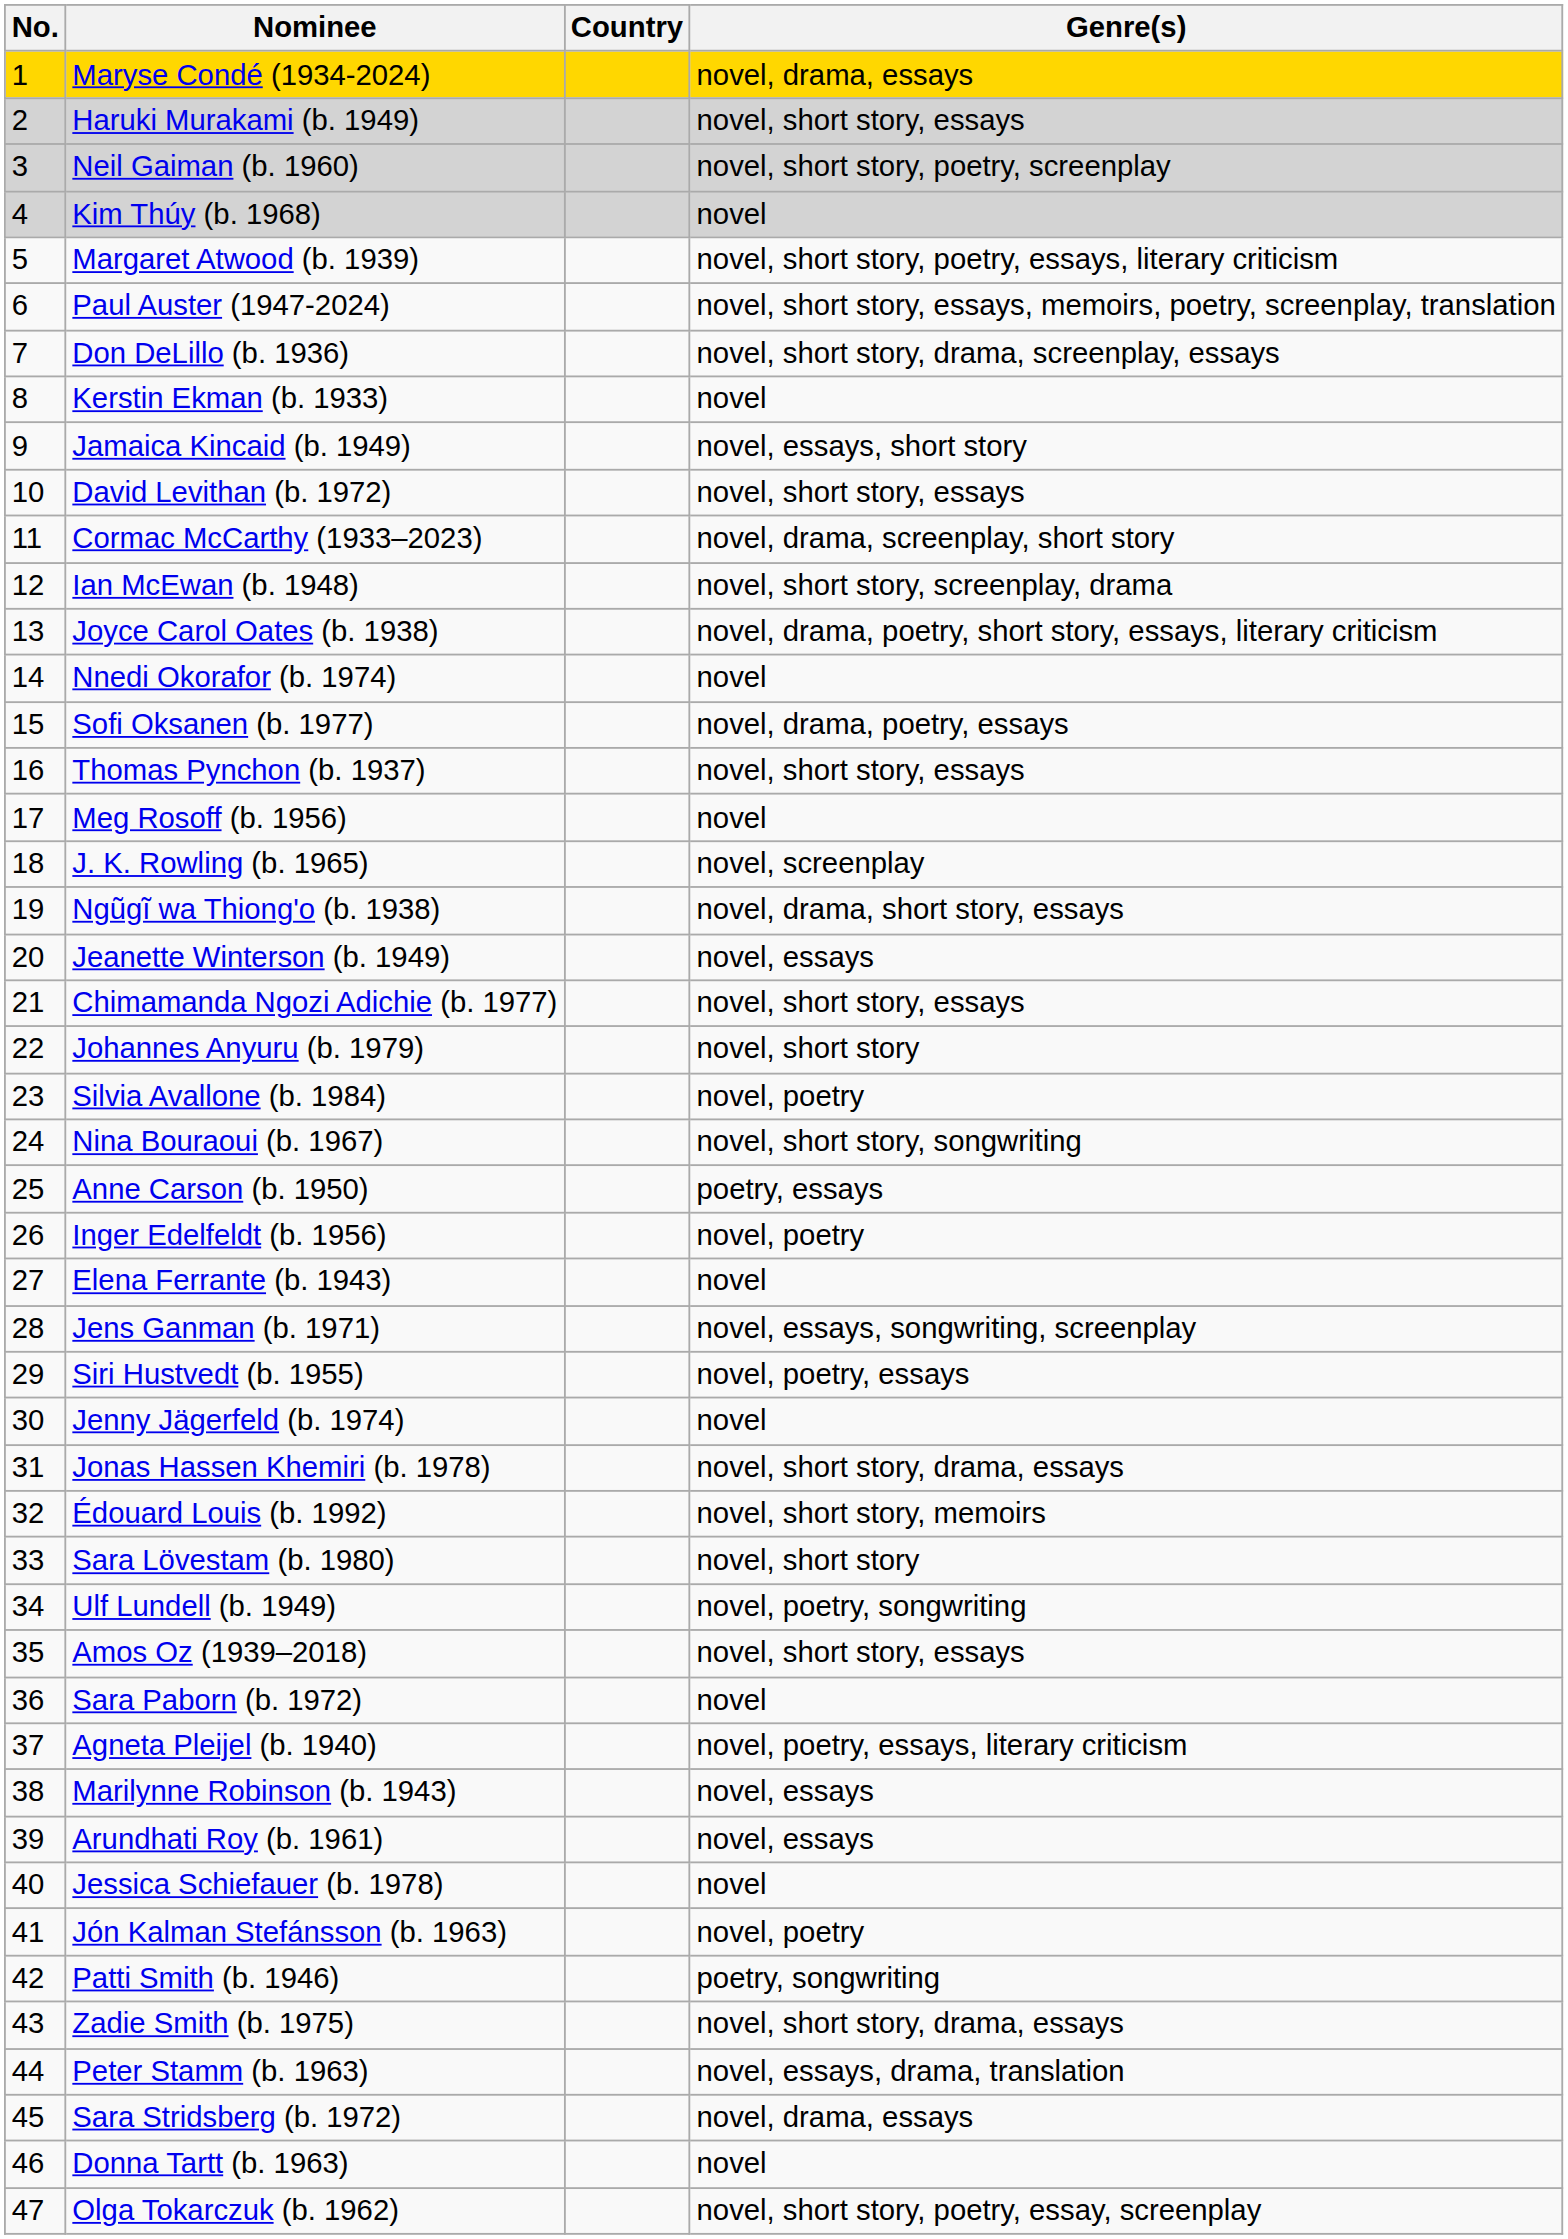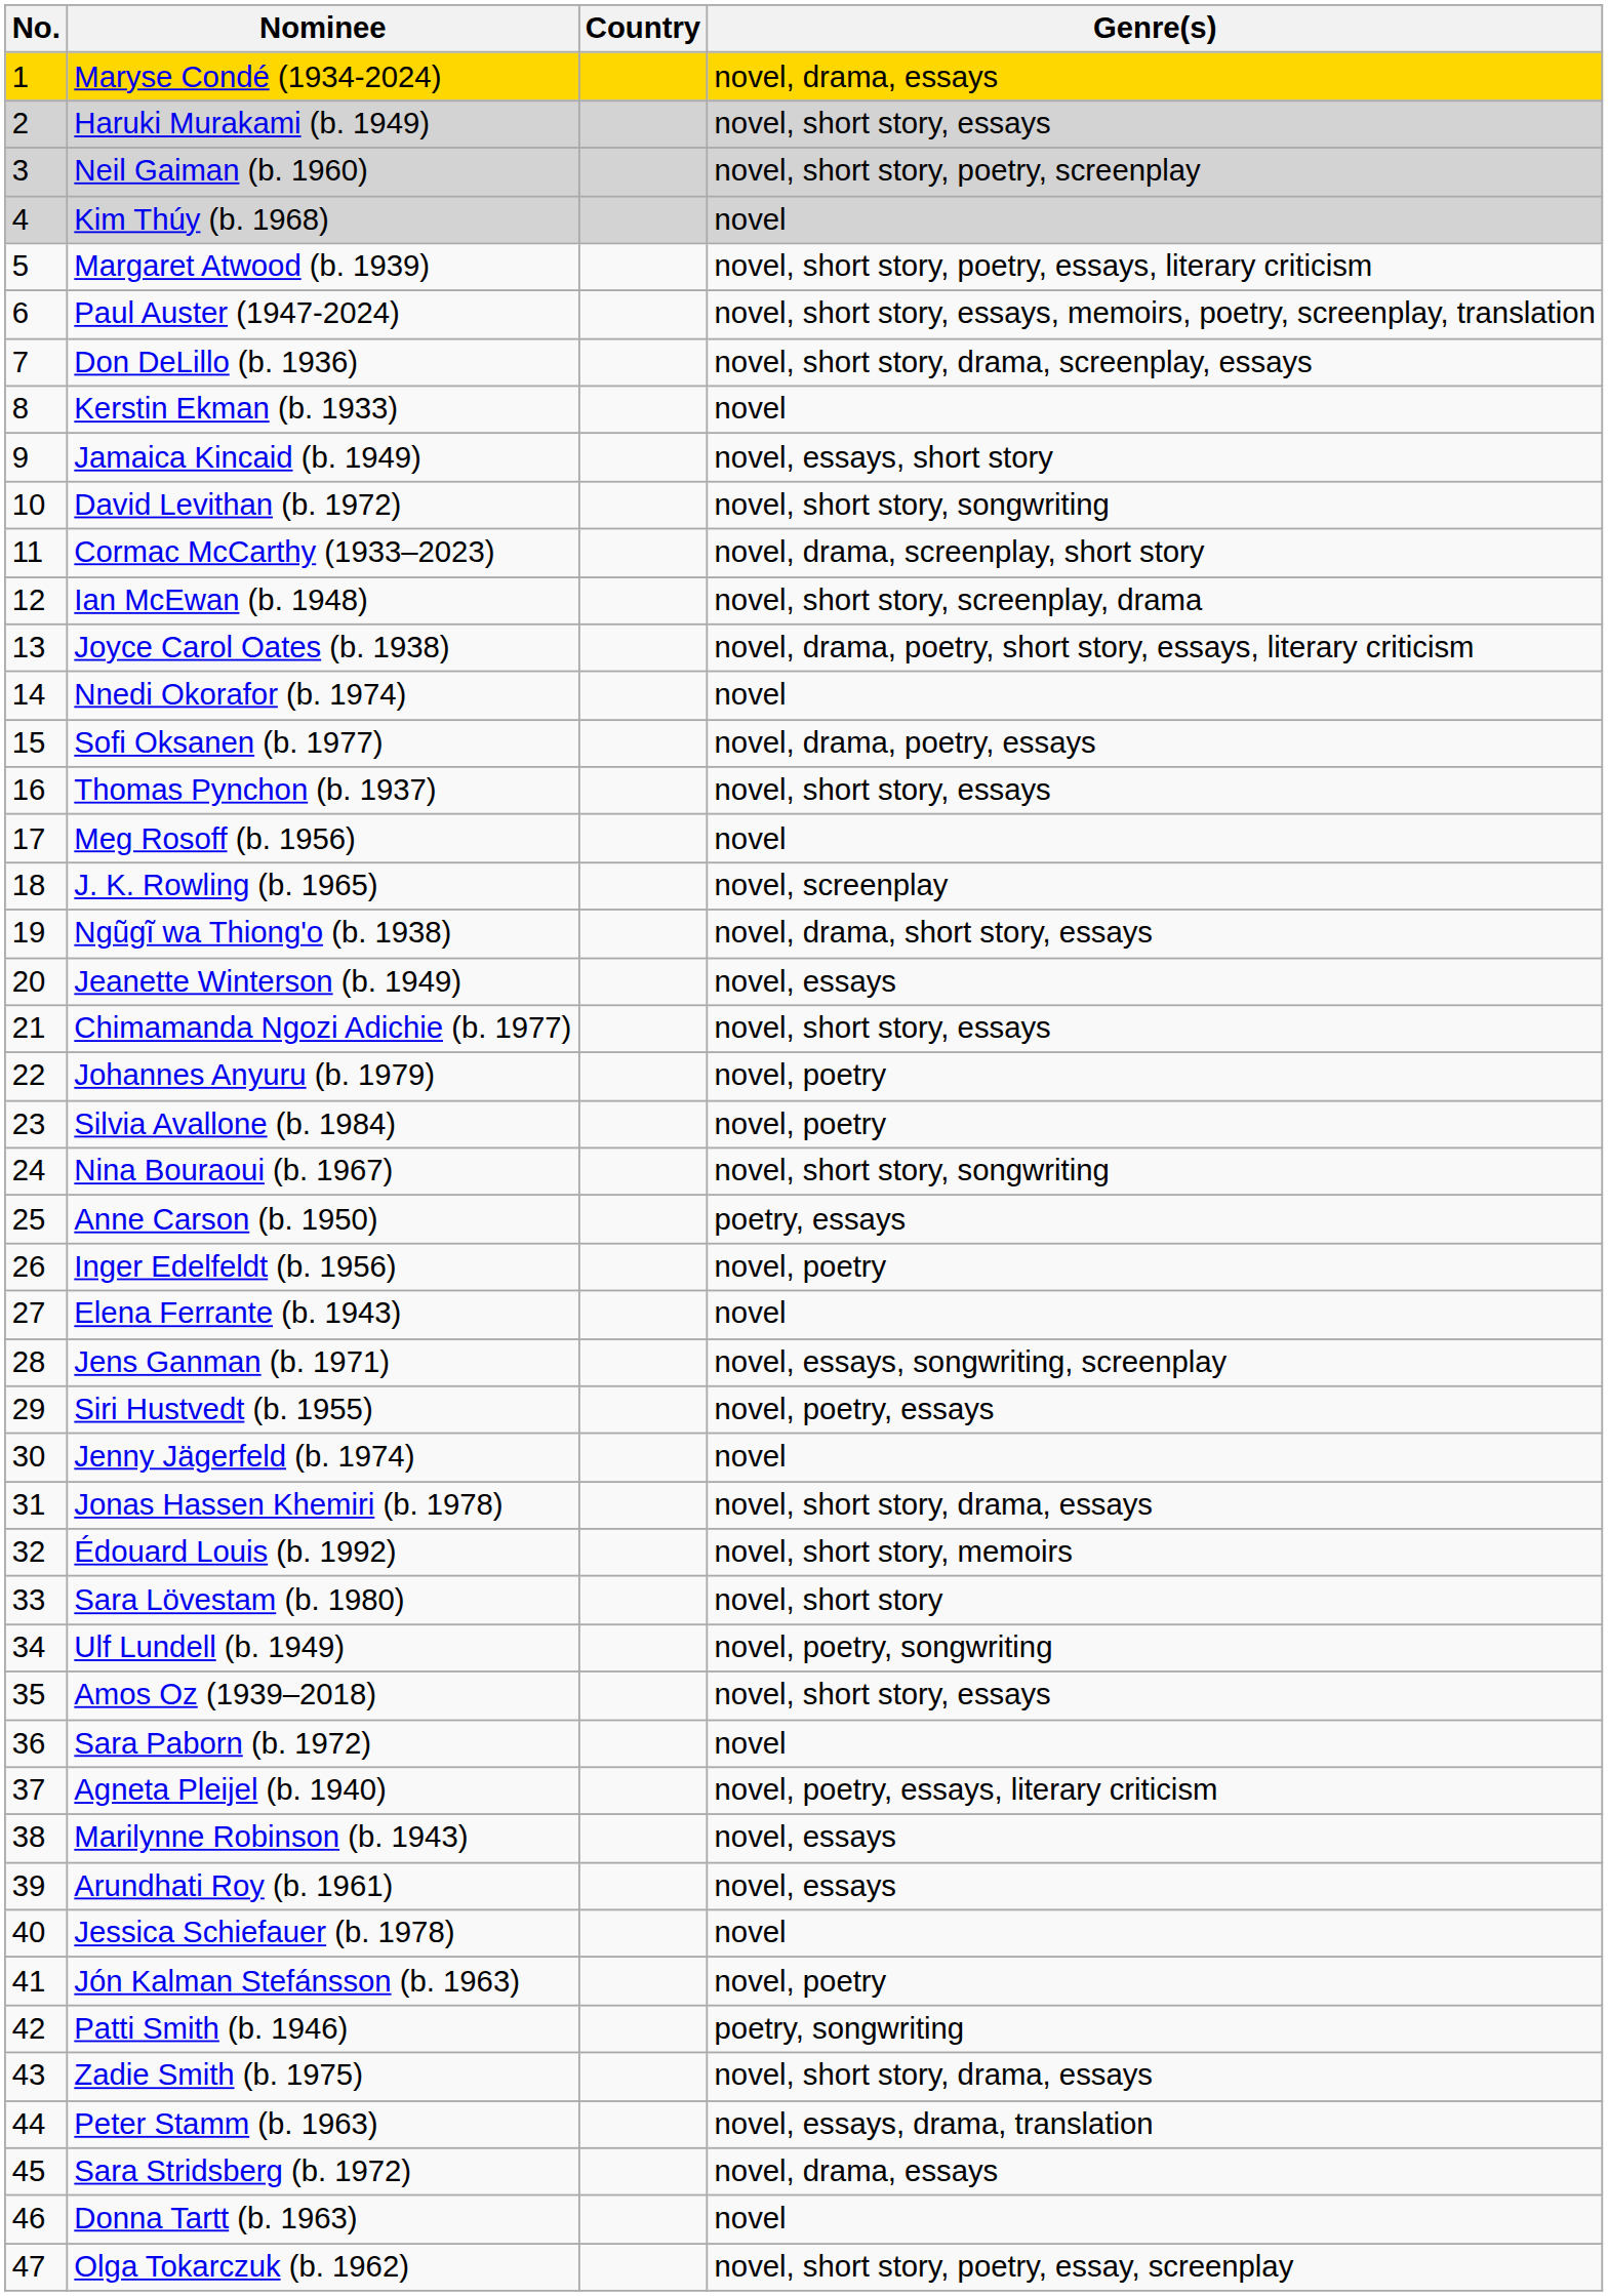David Levithan (b. 1972) | Genre(s): novel, short story, essays -> novel, short story, songwriting
Johannes Anyuru (b. 1979) | Genre(s): novel, short story -> novel, poetry
